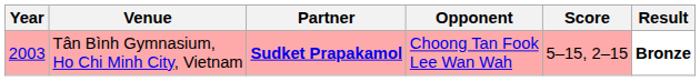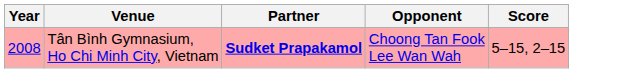- column: Result | Bronze
Tân Bình Gymnasium, Ho Chi Minh City, Vietnam | Year: 2003 -> 2008
